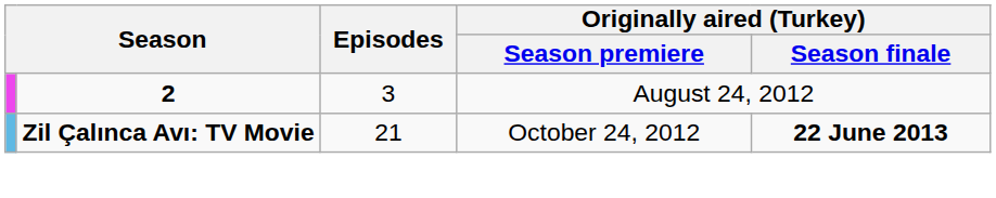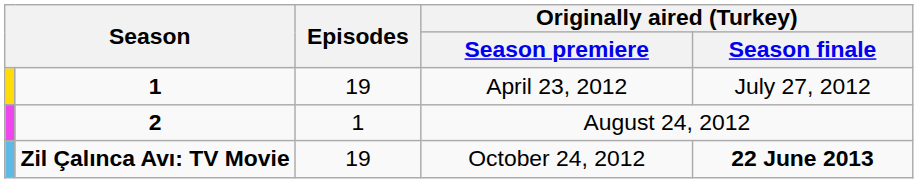+ row: 1 | 19 | April 23, 2012 | July 27, 2012
August 24, 2012 | Episodes: 3 -> 1
October 24, 2012 | Episodes: 21 -> 19
